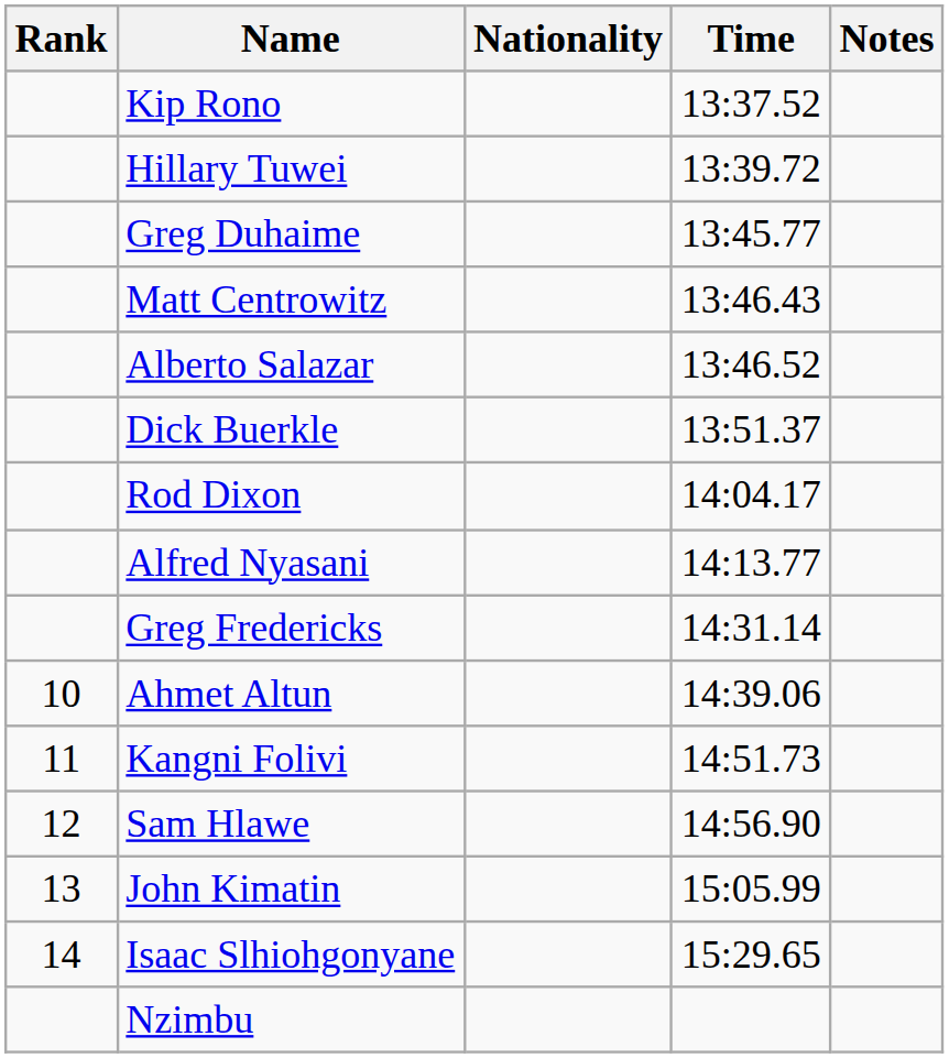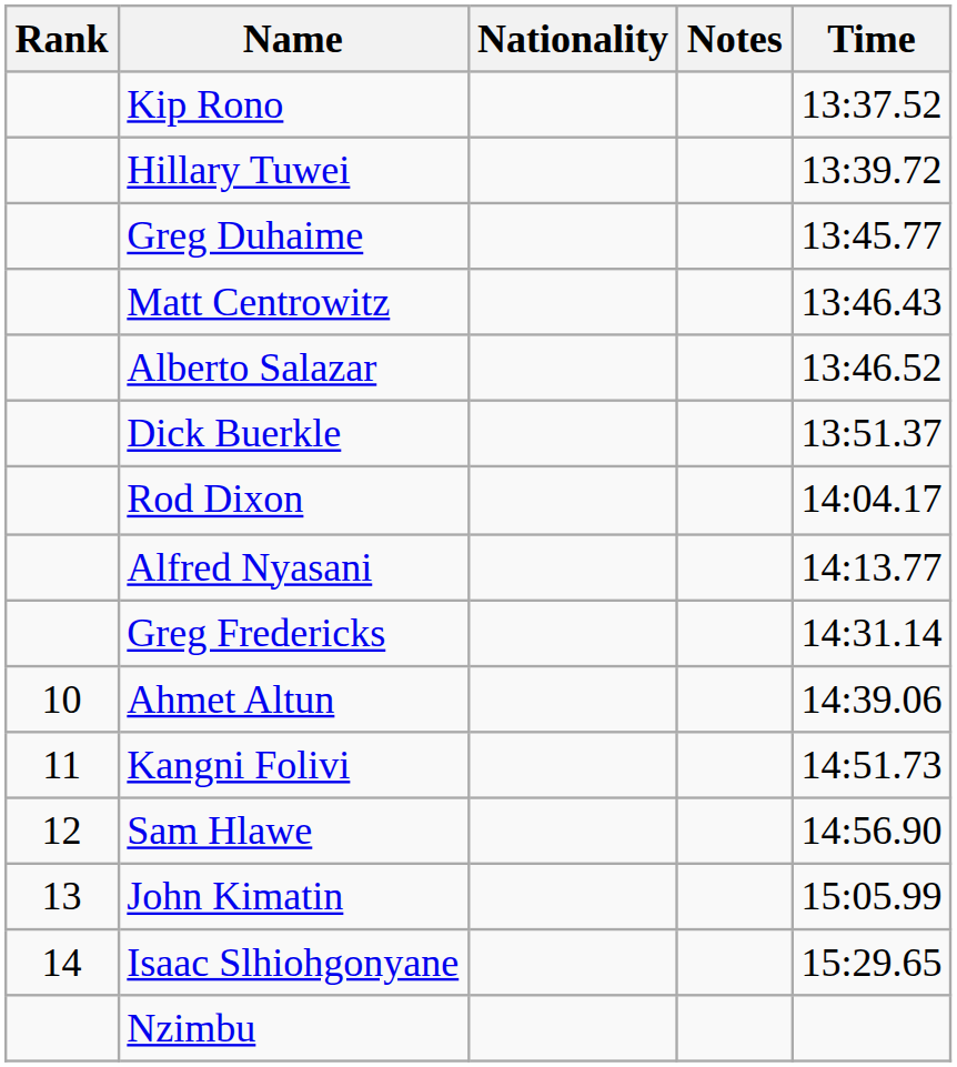columns swapped: Time <-> Notes
